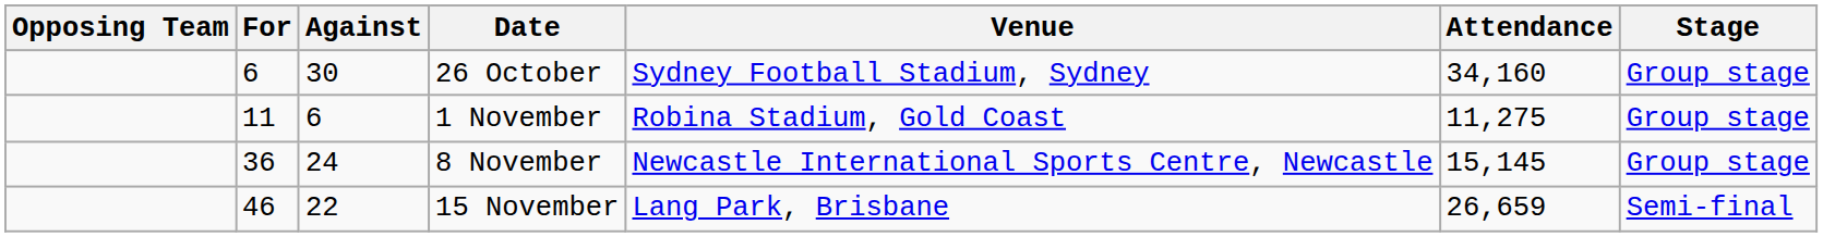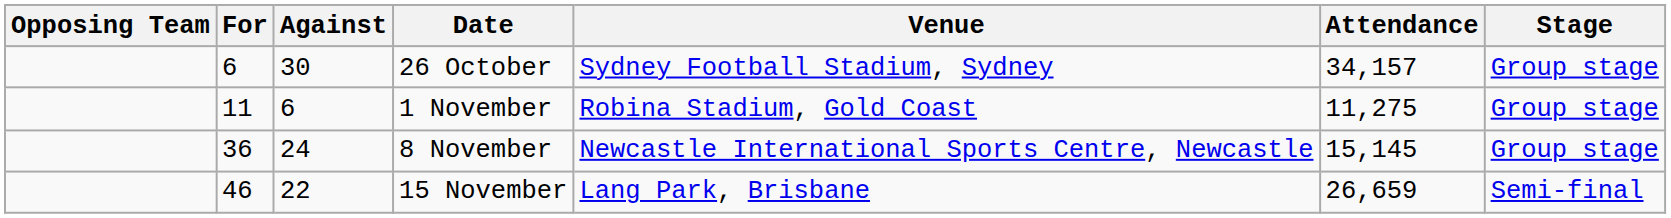26 October | Attendance: 34,160 -> 34,157
